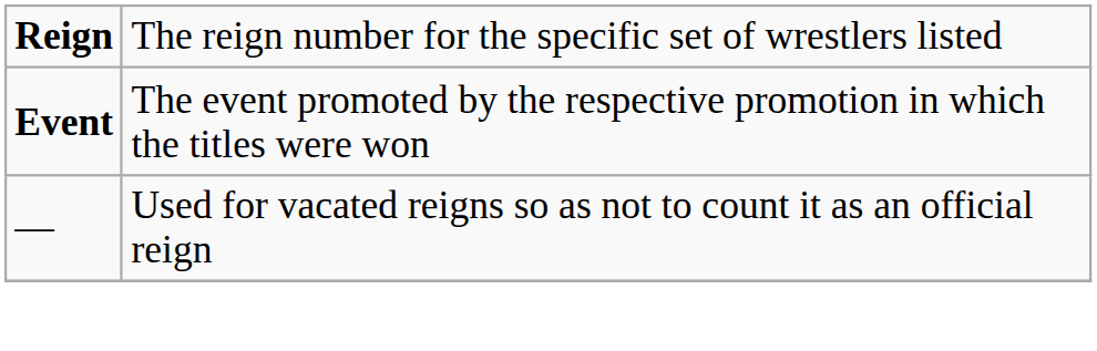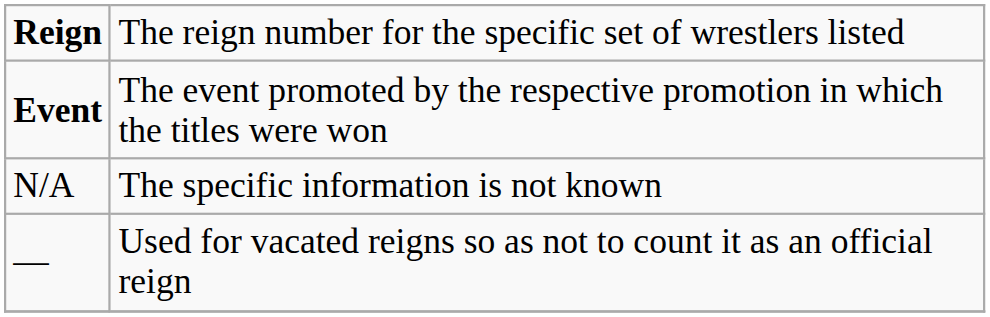+ row: N/A | The specific information is not known
